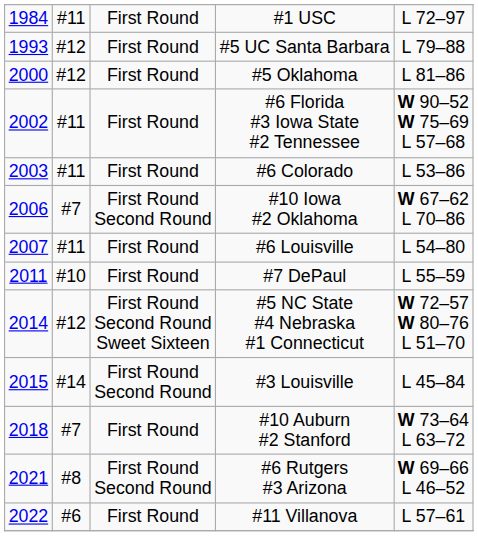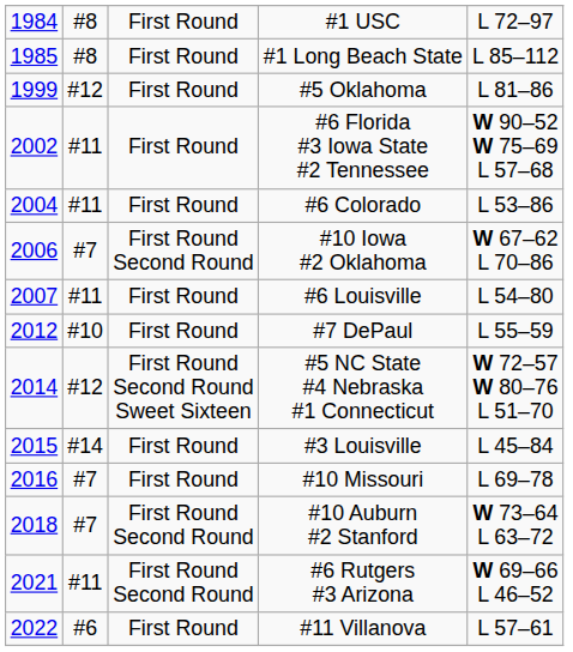#1 USC | column 2: #11 -> #8
+ row: 1985 | #8 | First Round | #1 Long Beach State | L 85–112
- row: 1993 | #12 | First Round | #5 UC Santa Barbara | L 79–88
#5 Oklahoma | column 1: 2000 -> 1999
#6 Colorado | column 1: 2003 -> 2004
#7 DePaul | column 1: 2011 -> 2012
#3 Louisville | column 3: First Round Second Round -> First Round
+ row: 2016 | #7 | First Round | #10 Missouri | L 69–78
#10 Auburn #2 Stanford | column 3: First Round -> First Round Second Round
#6 Rutgers #3 Arizona | column 2: #8 -> #11
